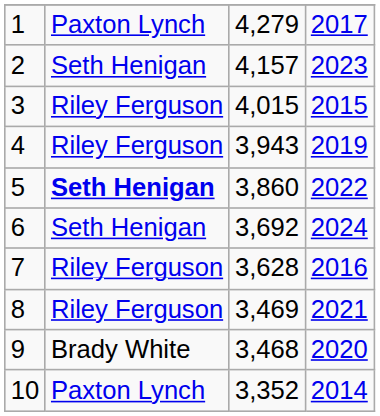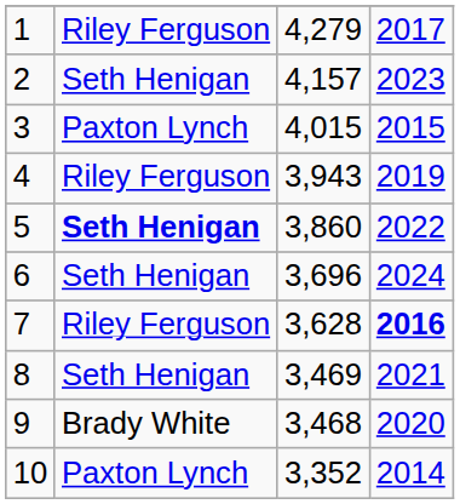1 | column 2: Paxton Lynch -> Riley Ferguson
3 | column 2: Riley Ferguson -> Paxton Lynch
6 | column 3: 3,692 -> 3,696
7 | column 4: normal -> bold
8 | column 2: Riley Ferguson -> Seth Henigan
